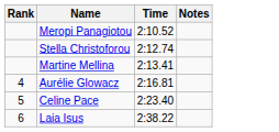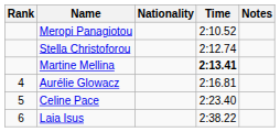+ column: Nationality
Martine Mellina | Time: normal -> bold
